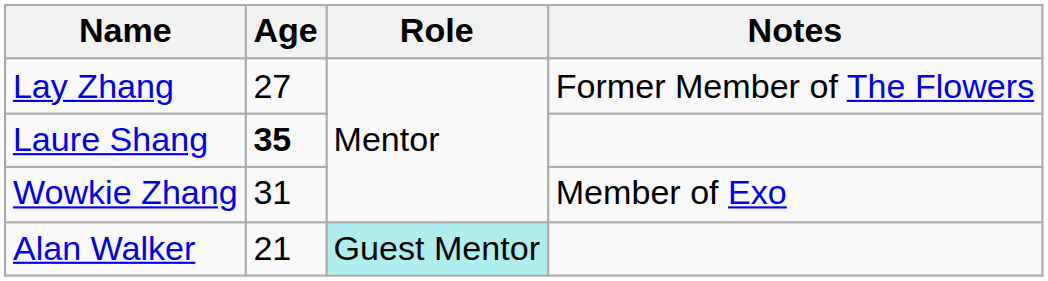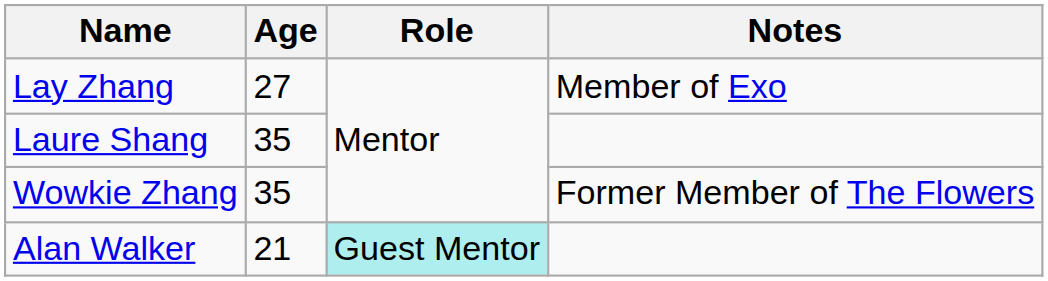Lay Zhang | Notes: Former Member of The Flowers -> Member of Exo
Laure Shang | Age: bold -> normal
Wowkie Zhang | Age: 31 -> 35
Wowkie Zhang | Notes: Member of Exo -> Former Member of The Flowers
